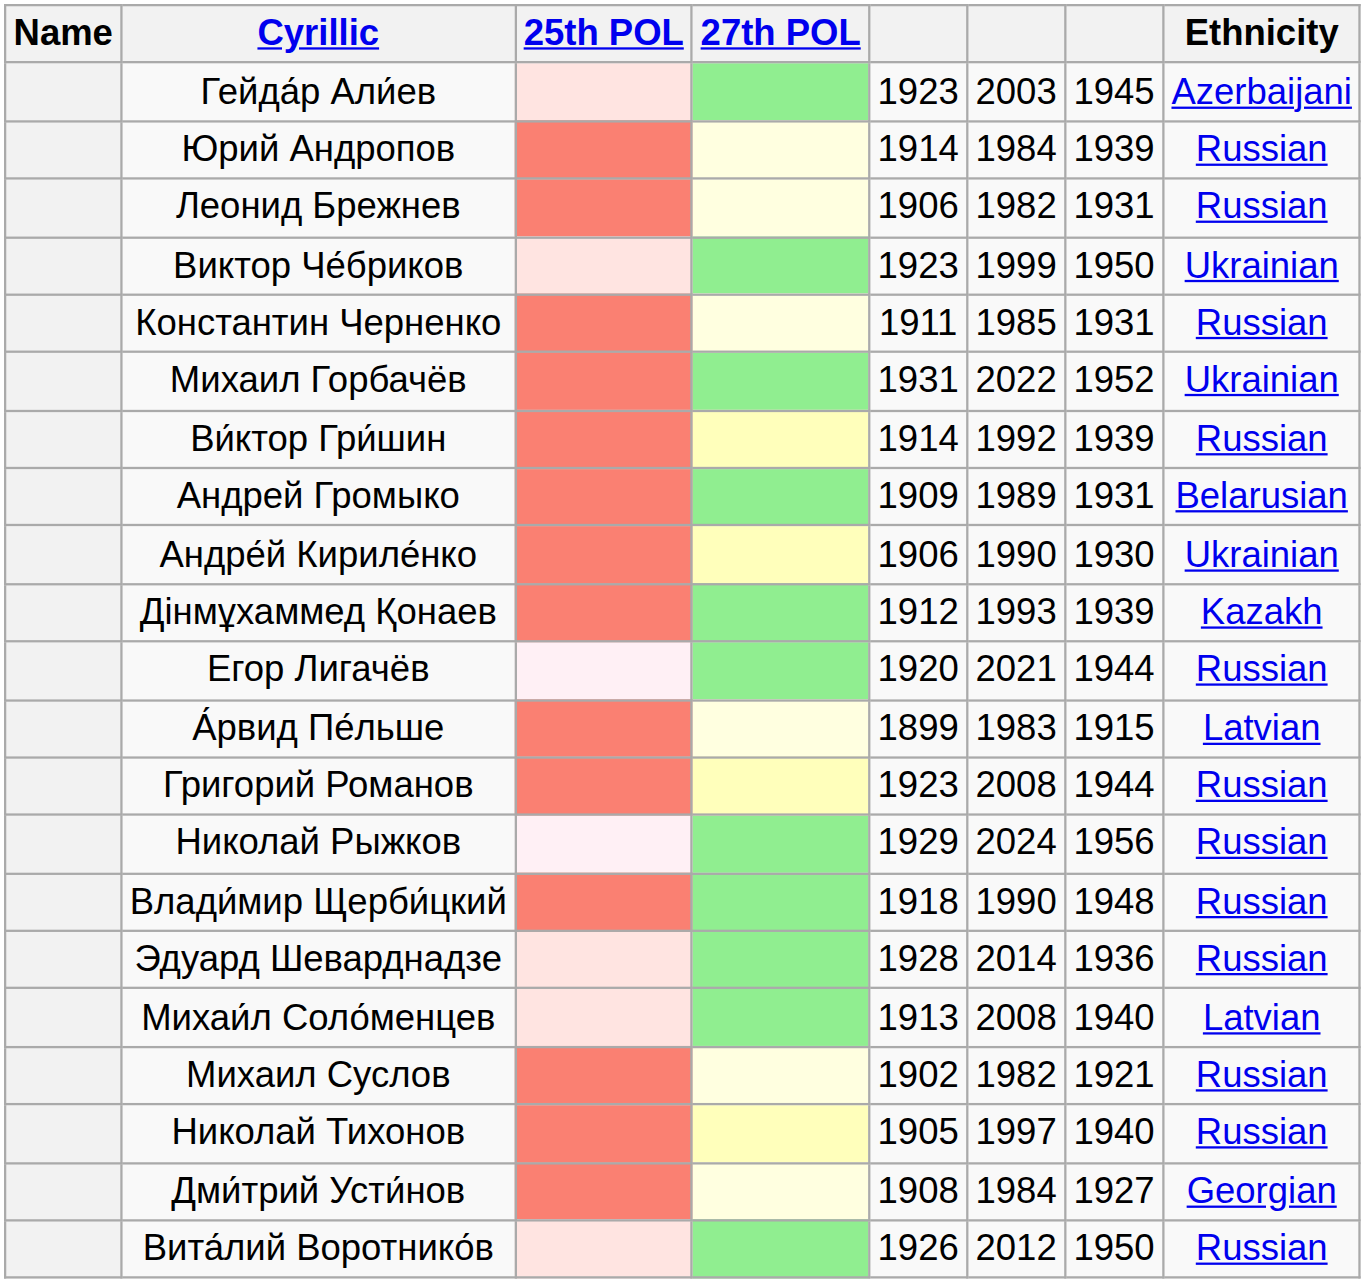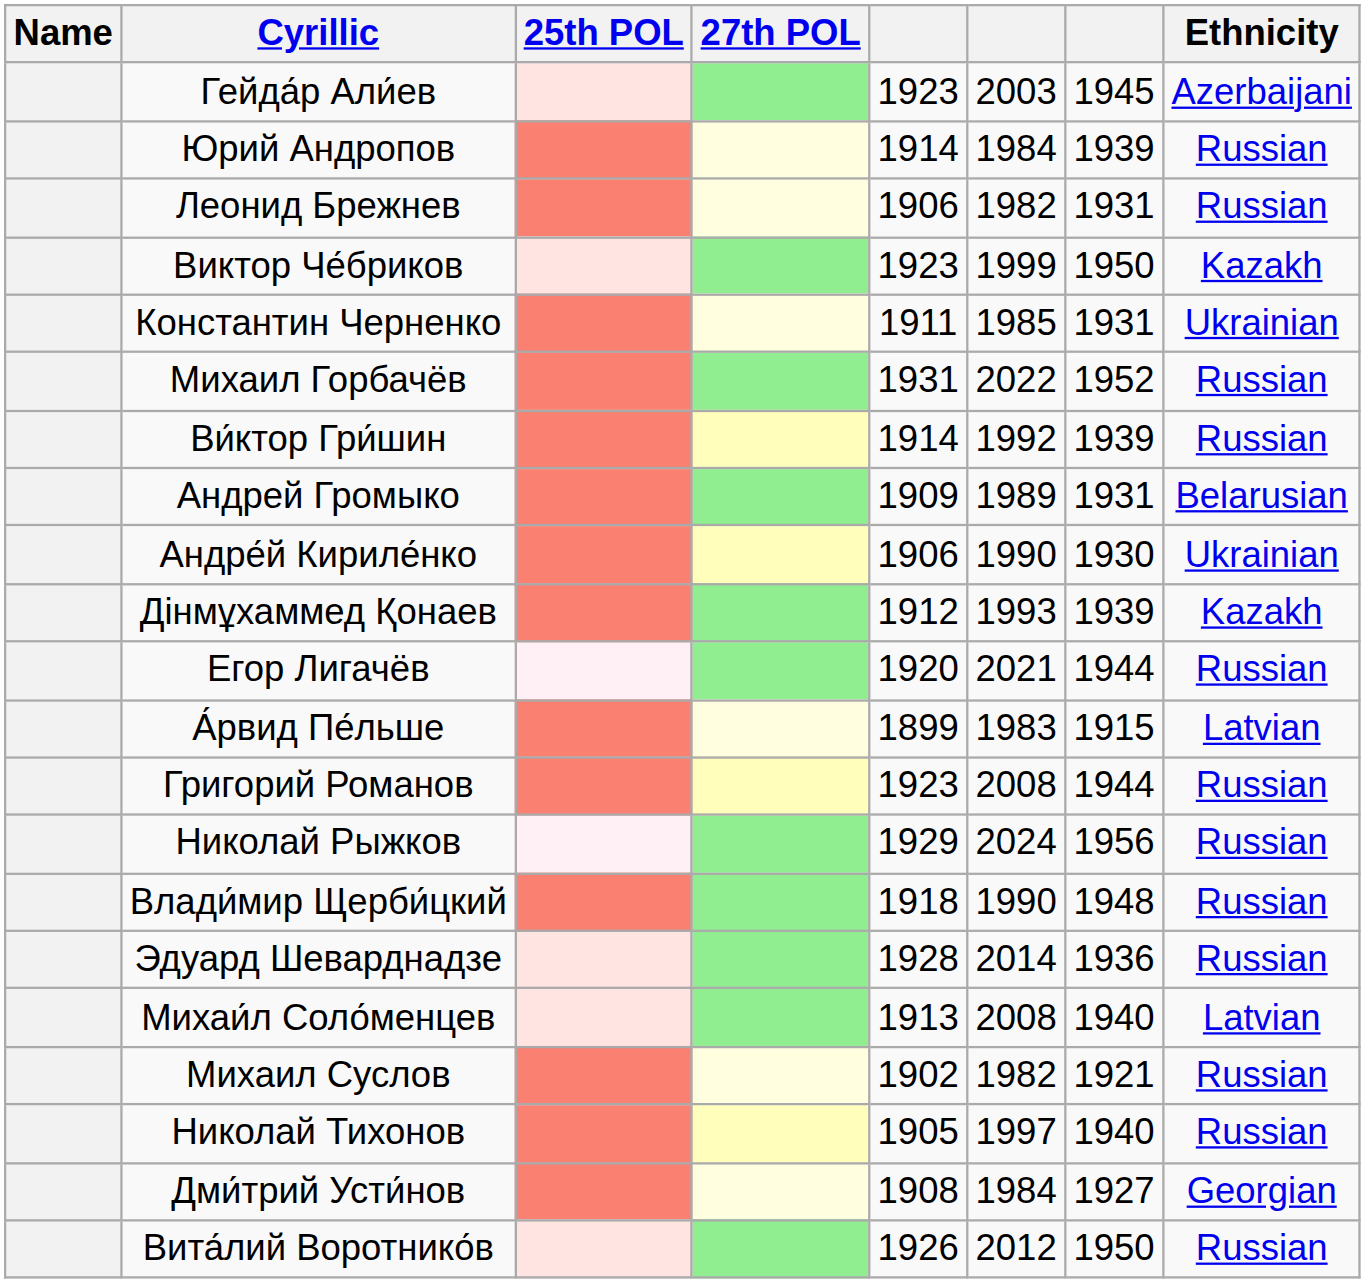Виктор Че́бриков | Ethnicity: Ukrainian -> Kazakh
Константин Черненко | Ethnicity: Russian -> Ukrainian
Михаил Горбачёв | Ethnicity: Ukrainian -> Russian
